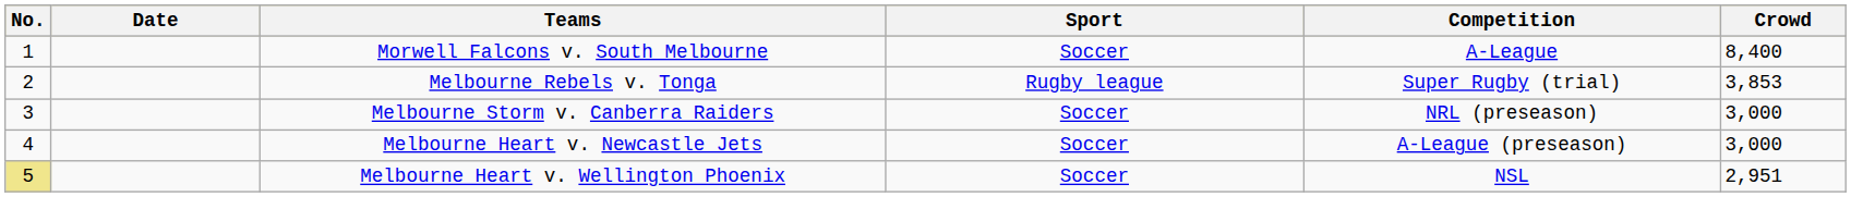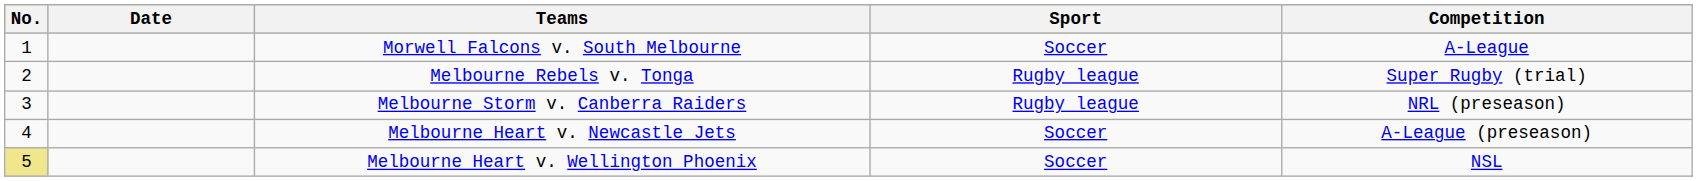- column: Crowd | 8,400 | 3,853 | 3,000 | 3,000 | 2,951
Melbourne Storm v. Canberra Raiders | Sport: Soccer -> Rugby league
